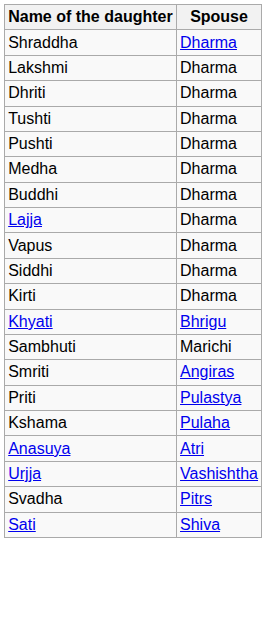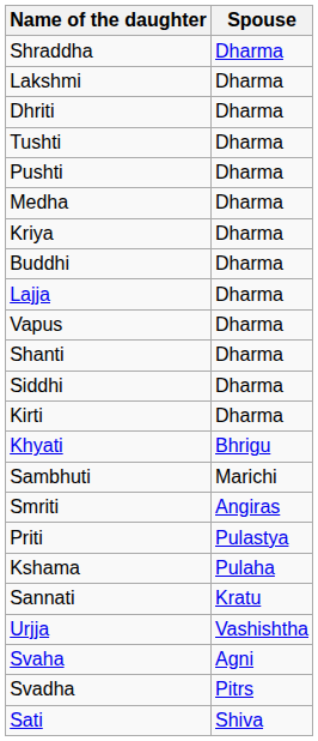+ row: Kriya | Dharma
+ row: Shanti | Dharma
+ row: Sannati | Kratu
- row: Anasuya | Atri
+ row: Svaha | Agni
